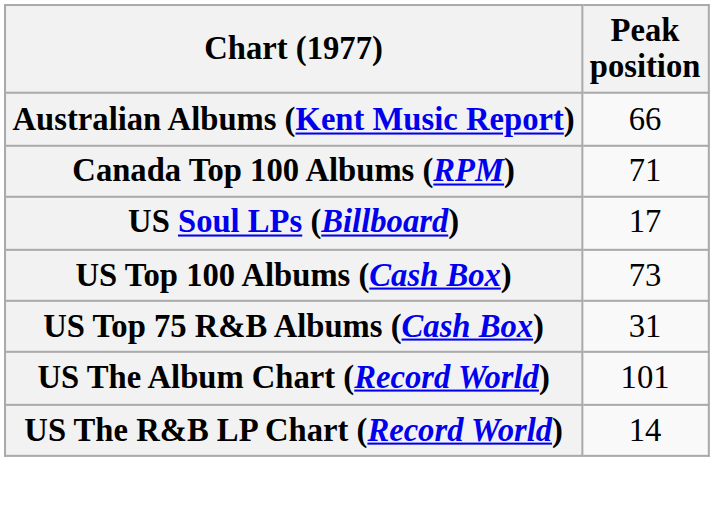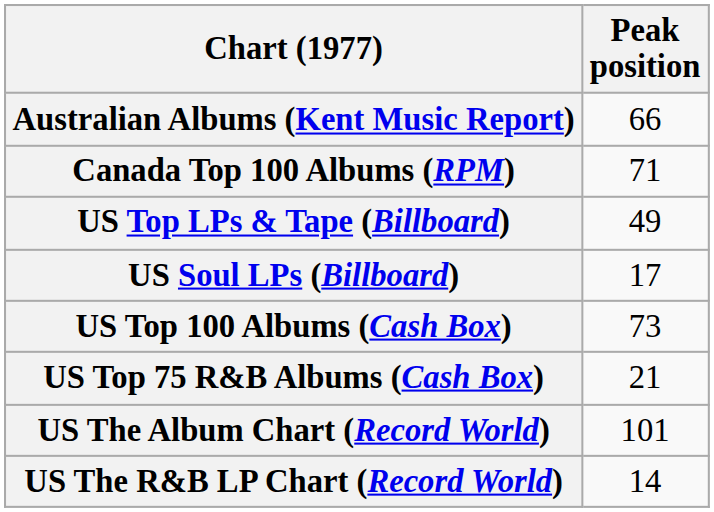+ row: US Top LPs & Tape (Billboard) | 49
US Top 75 R&B Albums (Cash Box) | Peak position: 31 -> 21
